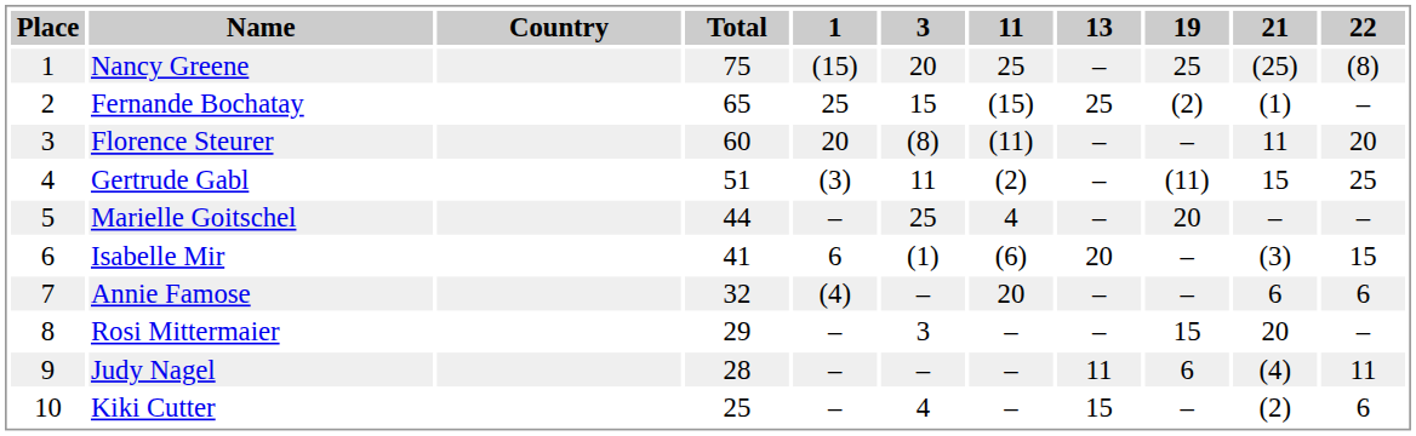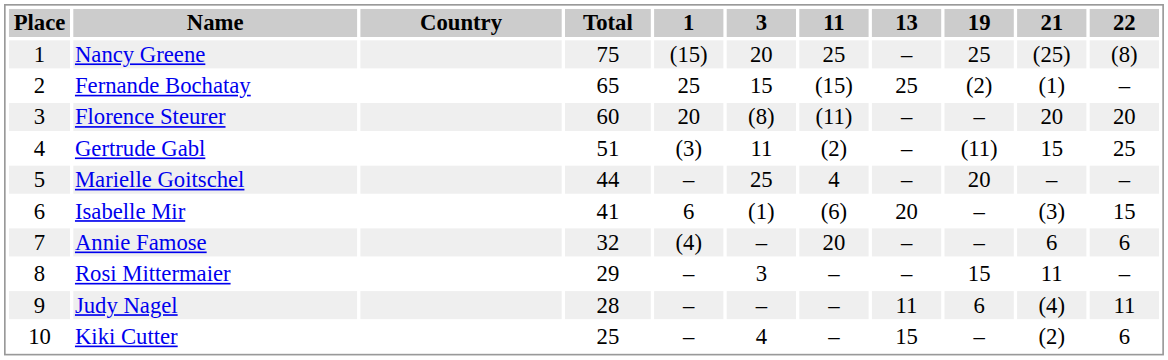Florence Steurer | 21: 11 -> 20
Rosi Mittermaier | 21: 20 -> 11
